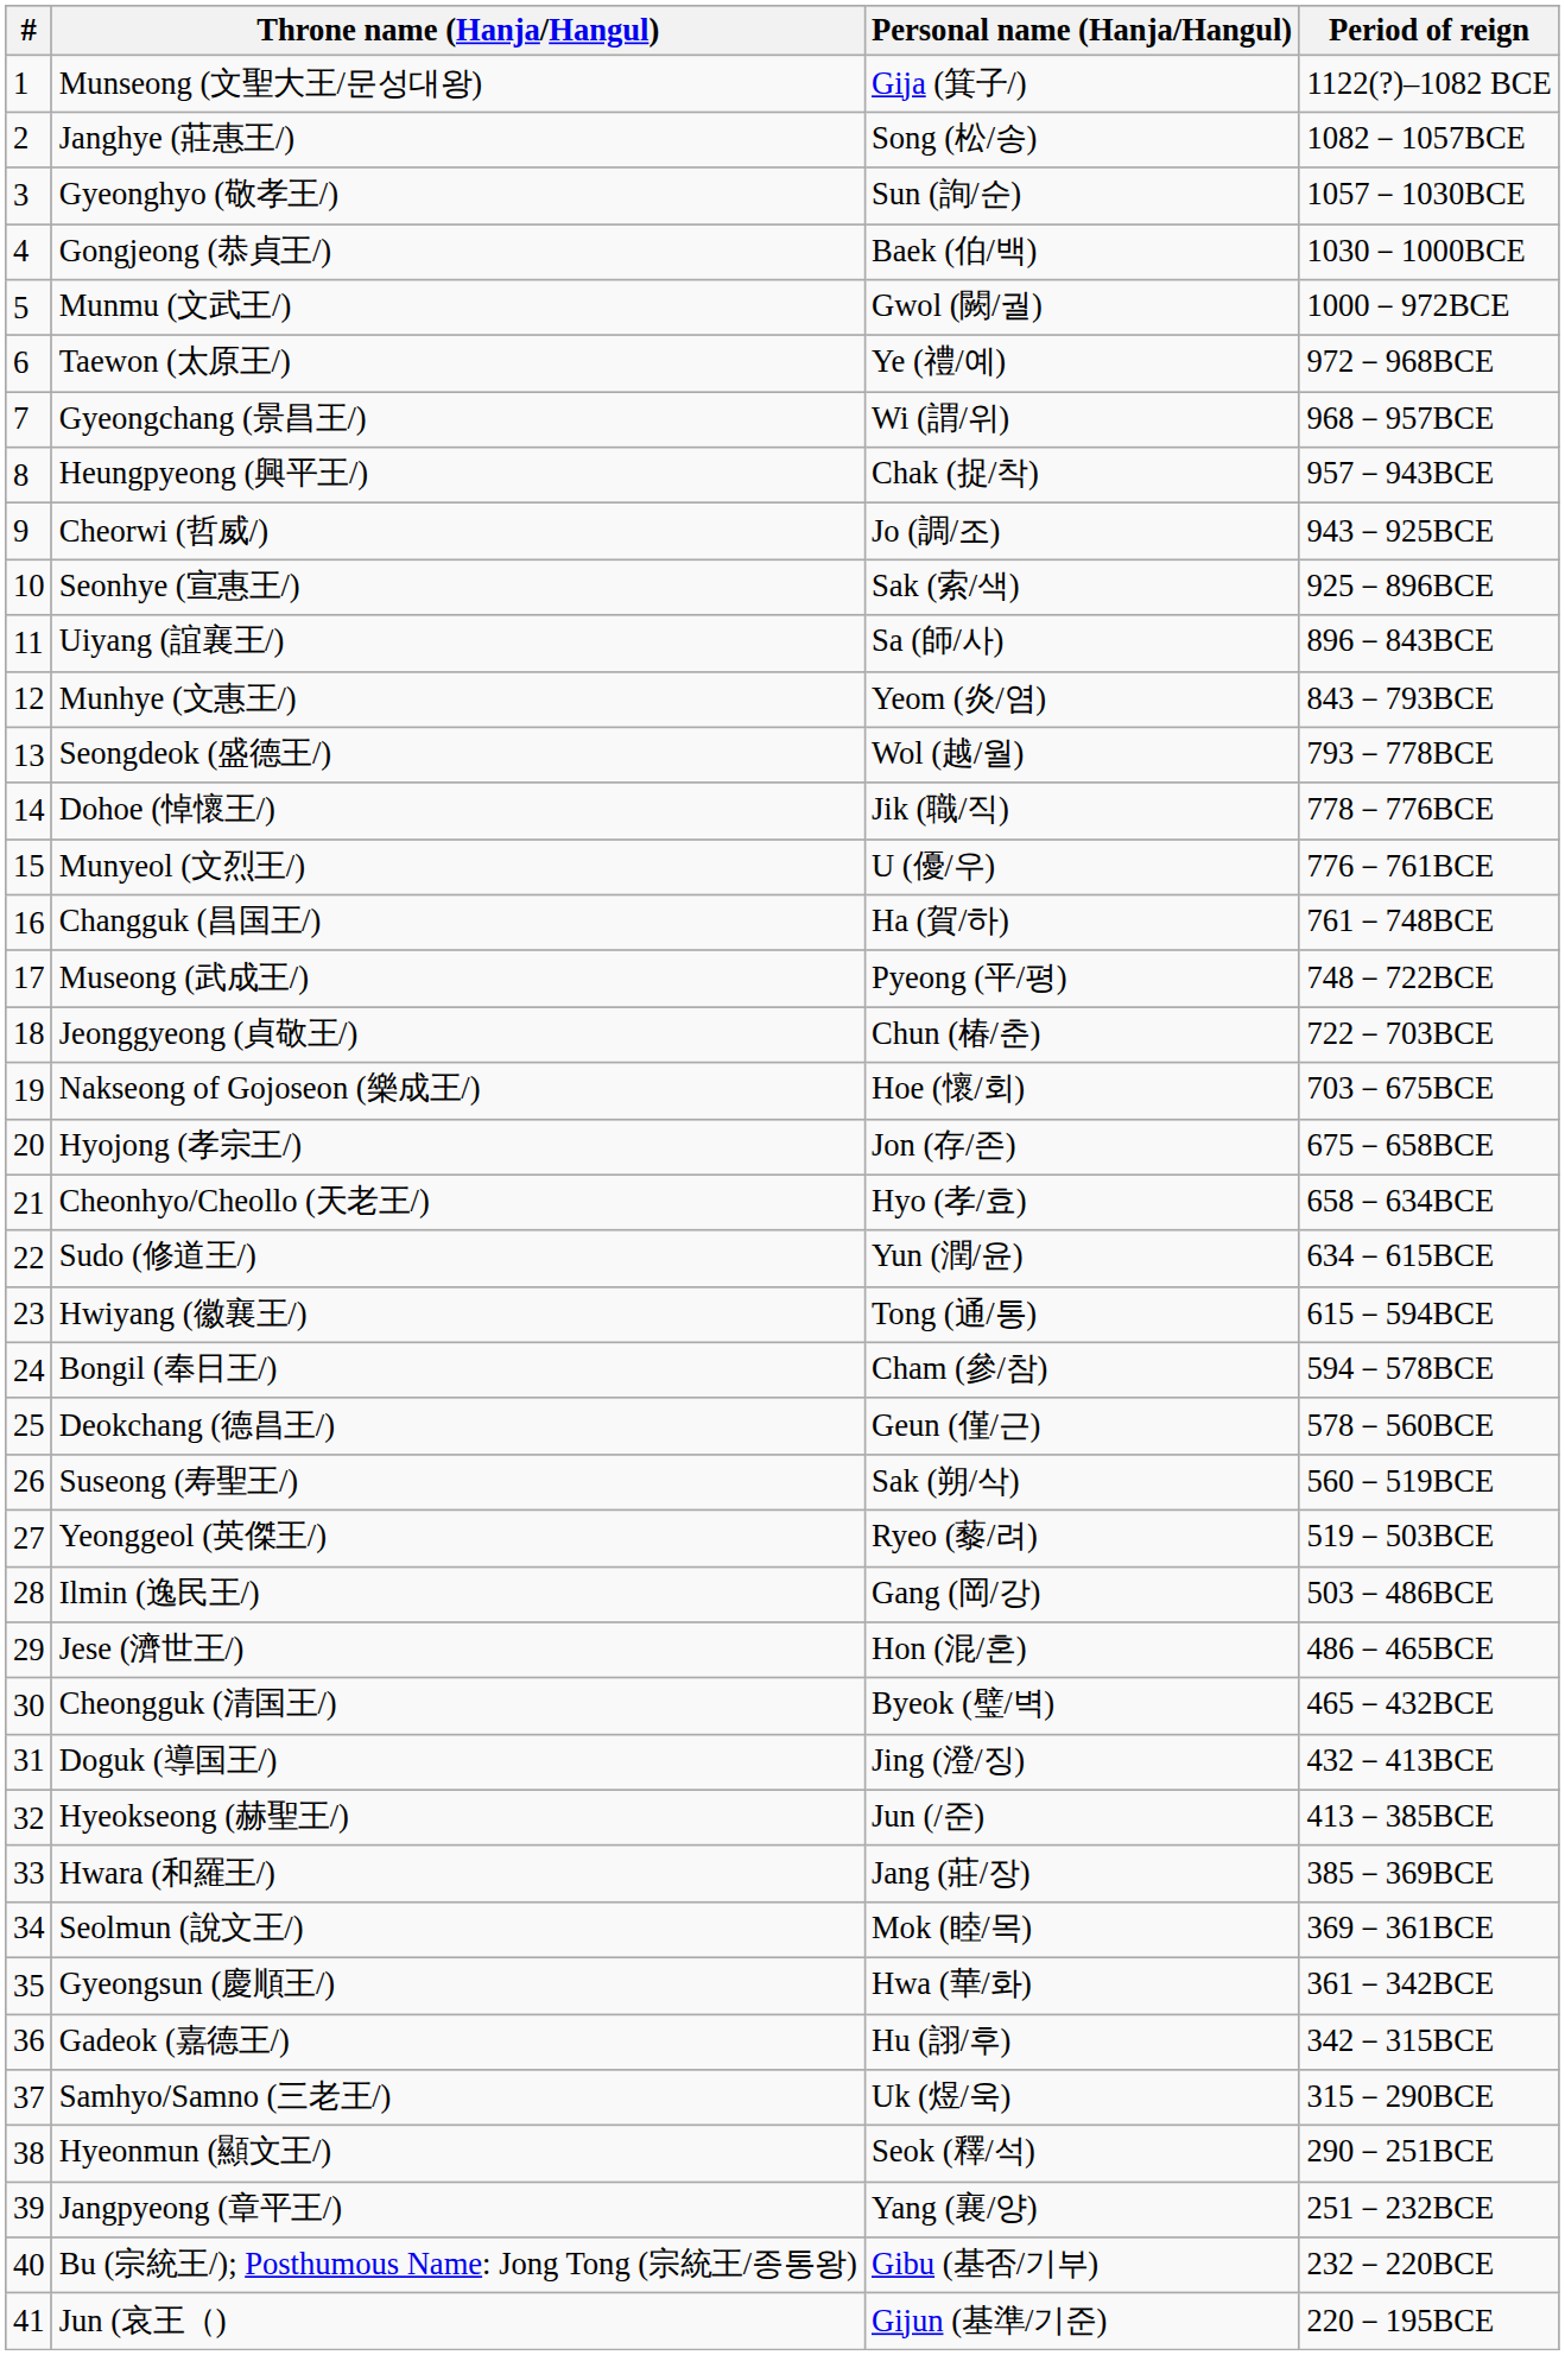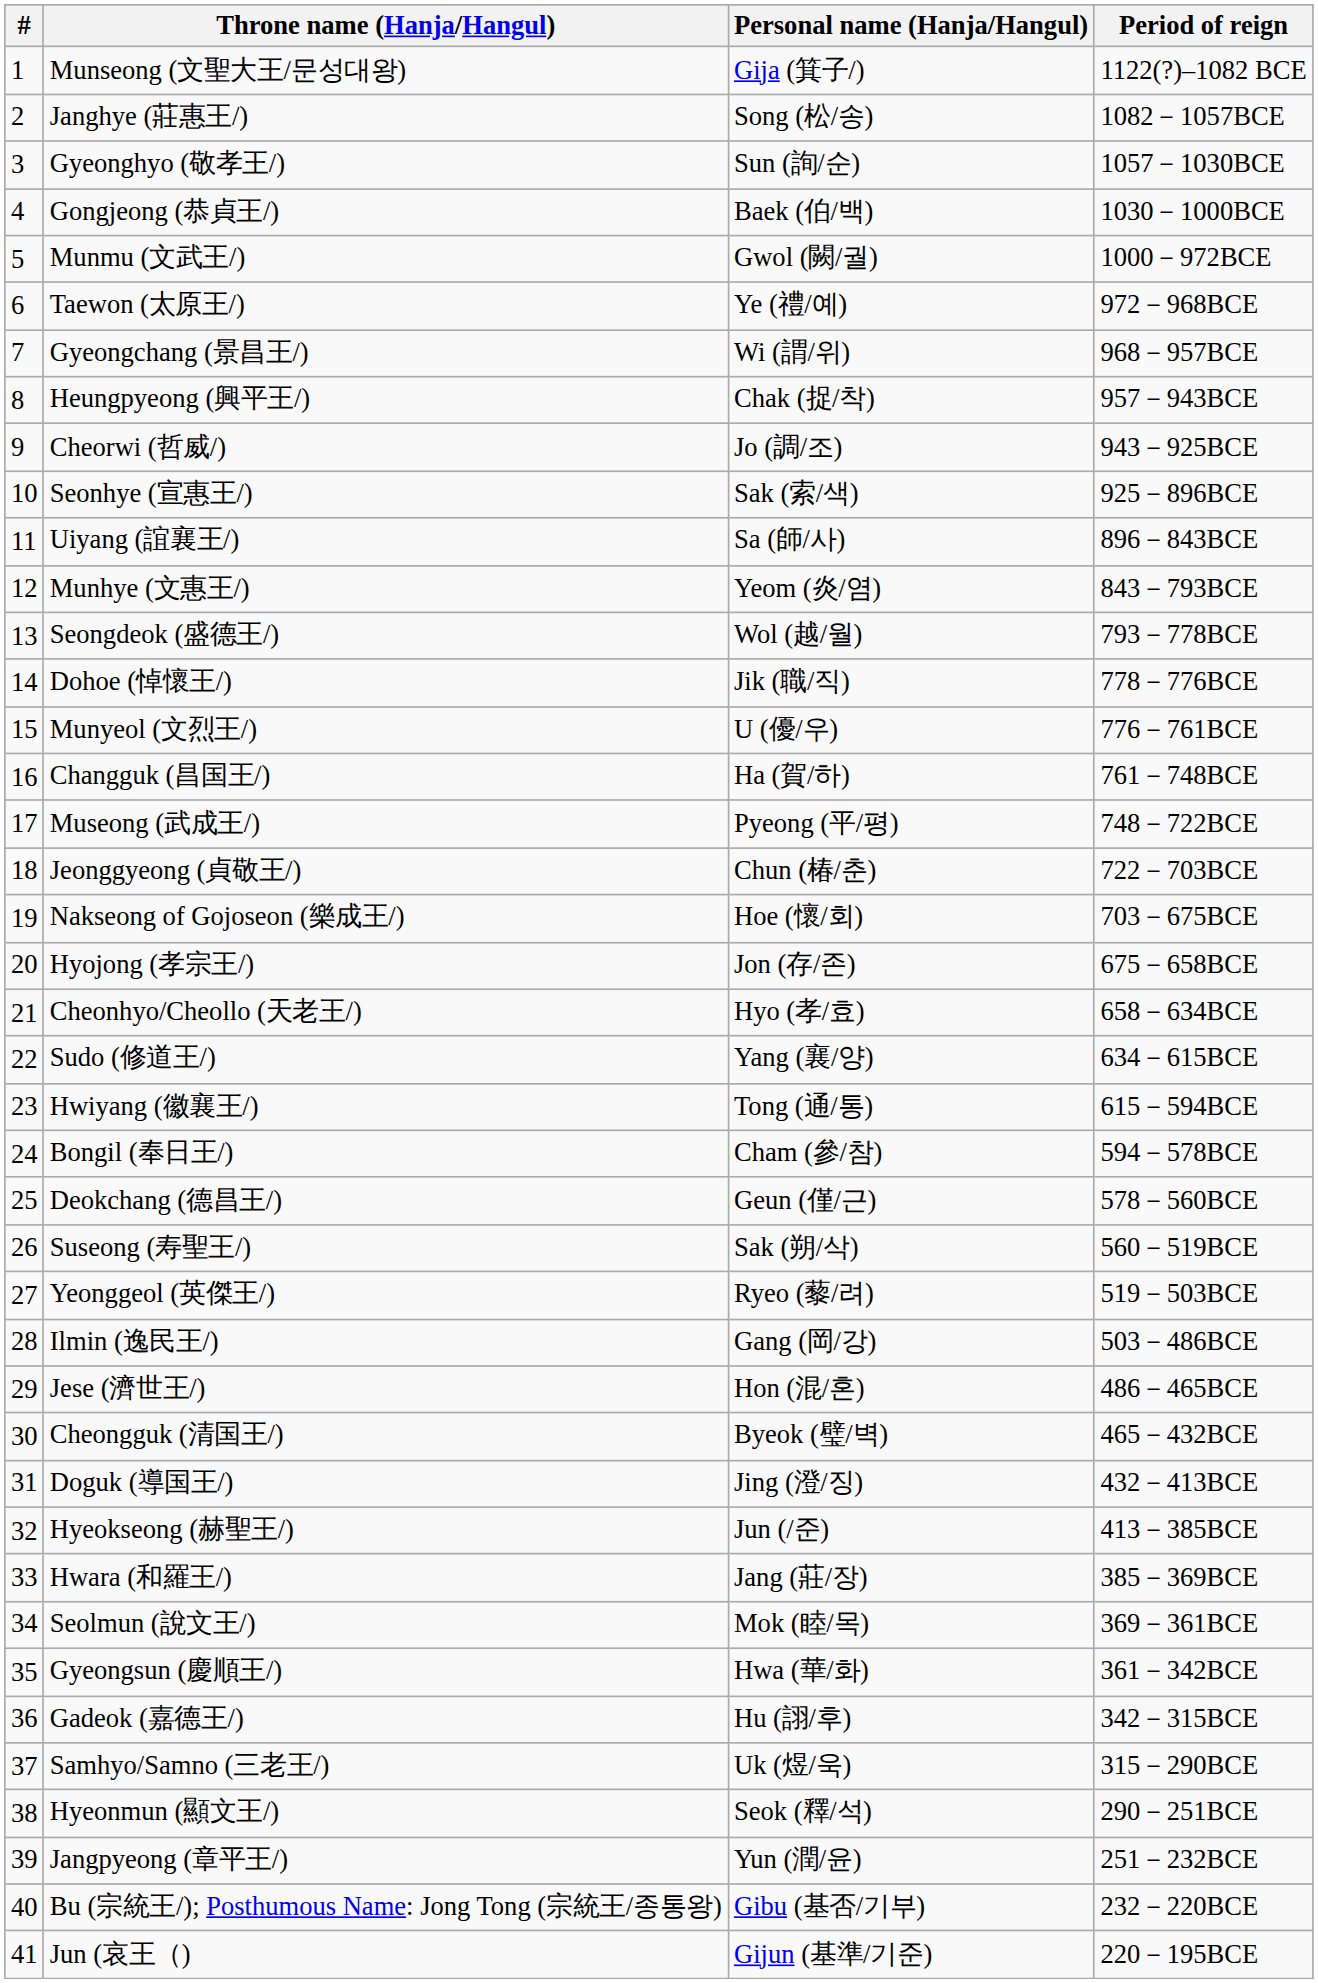Sudo (修道王/) | Personal name (Hanja/Hangul): Yun (潤/윤) -> Yang (襄/양)
Jangpyeong (章平王/) | Personal name (Hanja/Hangul): Yang (襄/양) -> Yun (潤/윤)
